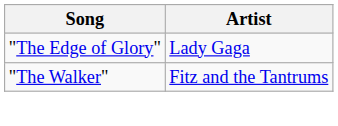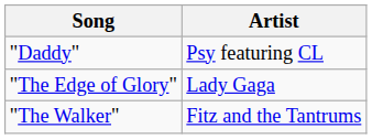+ row: "Daddy" | Psy featuring CL
